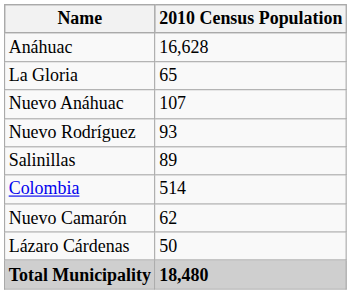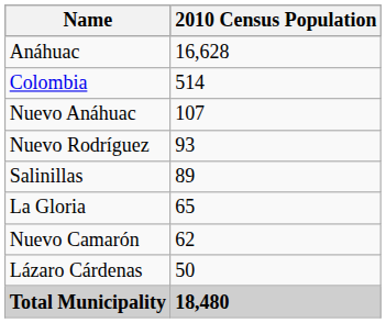rows swapped: Colombia <-> La Gloria
